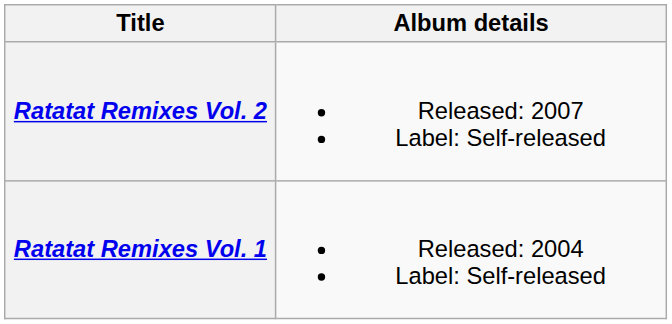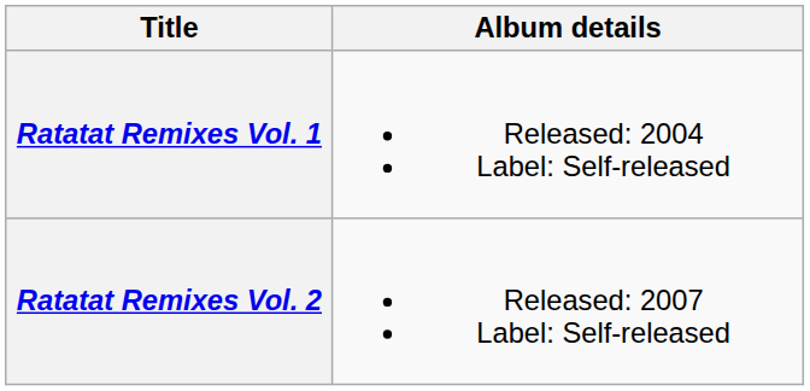rows swapped: Ratatat Remixes Vol. 1 <-> Ratatat Remixes Vol. 2
